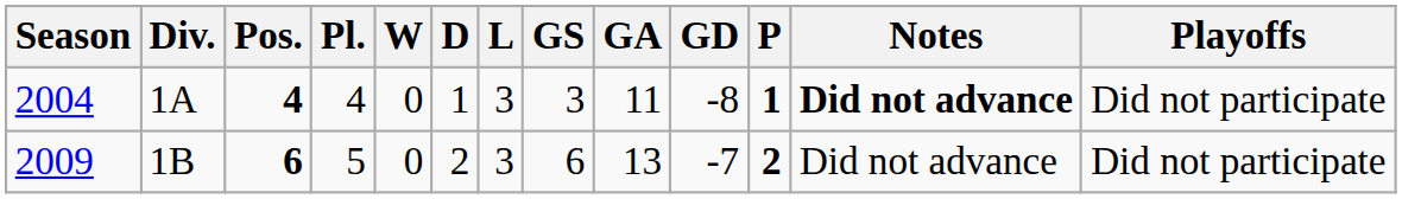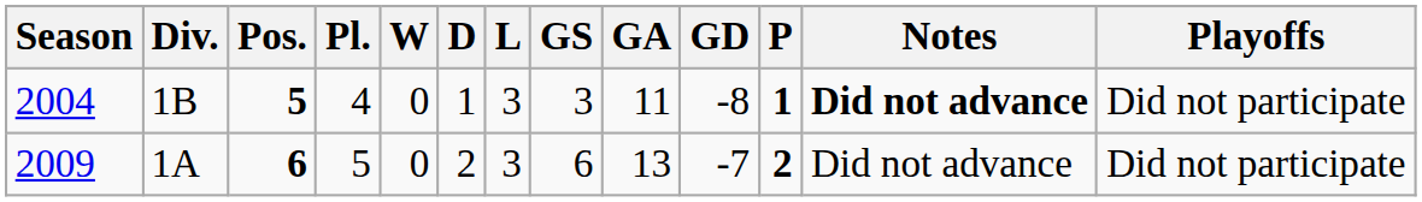2004 | Div.: 1A -> 1B
2004 | Pos.: 4 -> 5
2009 | Div.: 1B -> 1A
